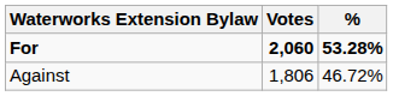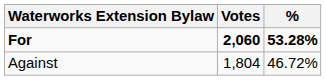Against | Votes: 1,806 -> 1,804
